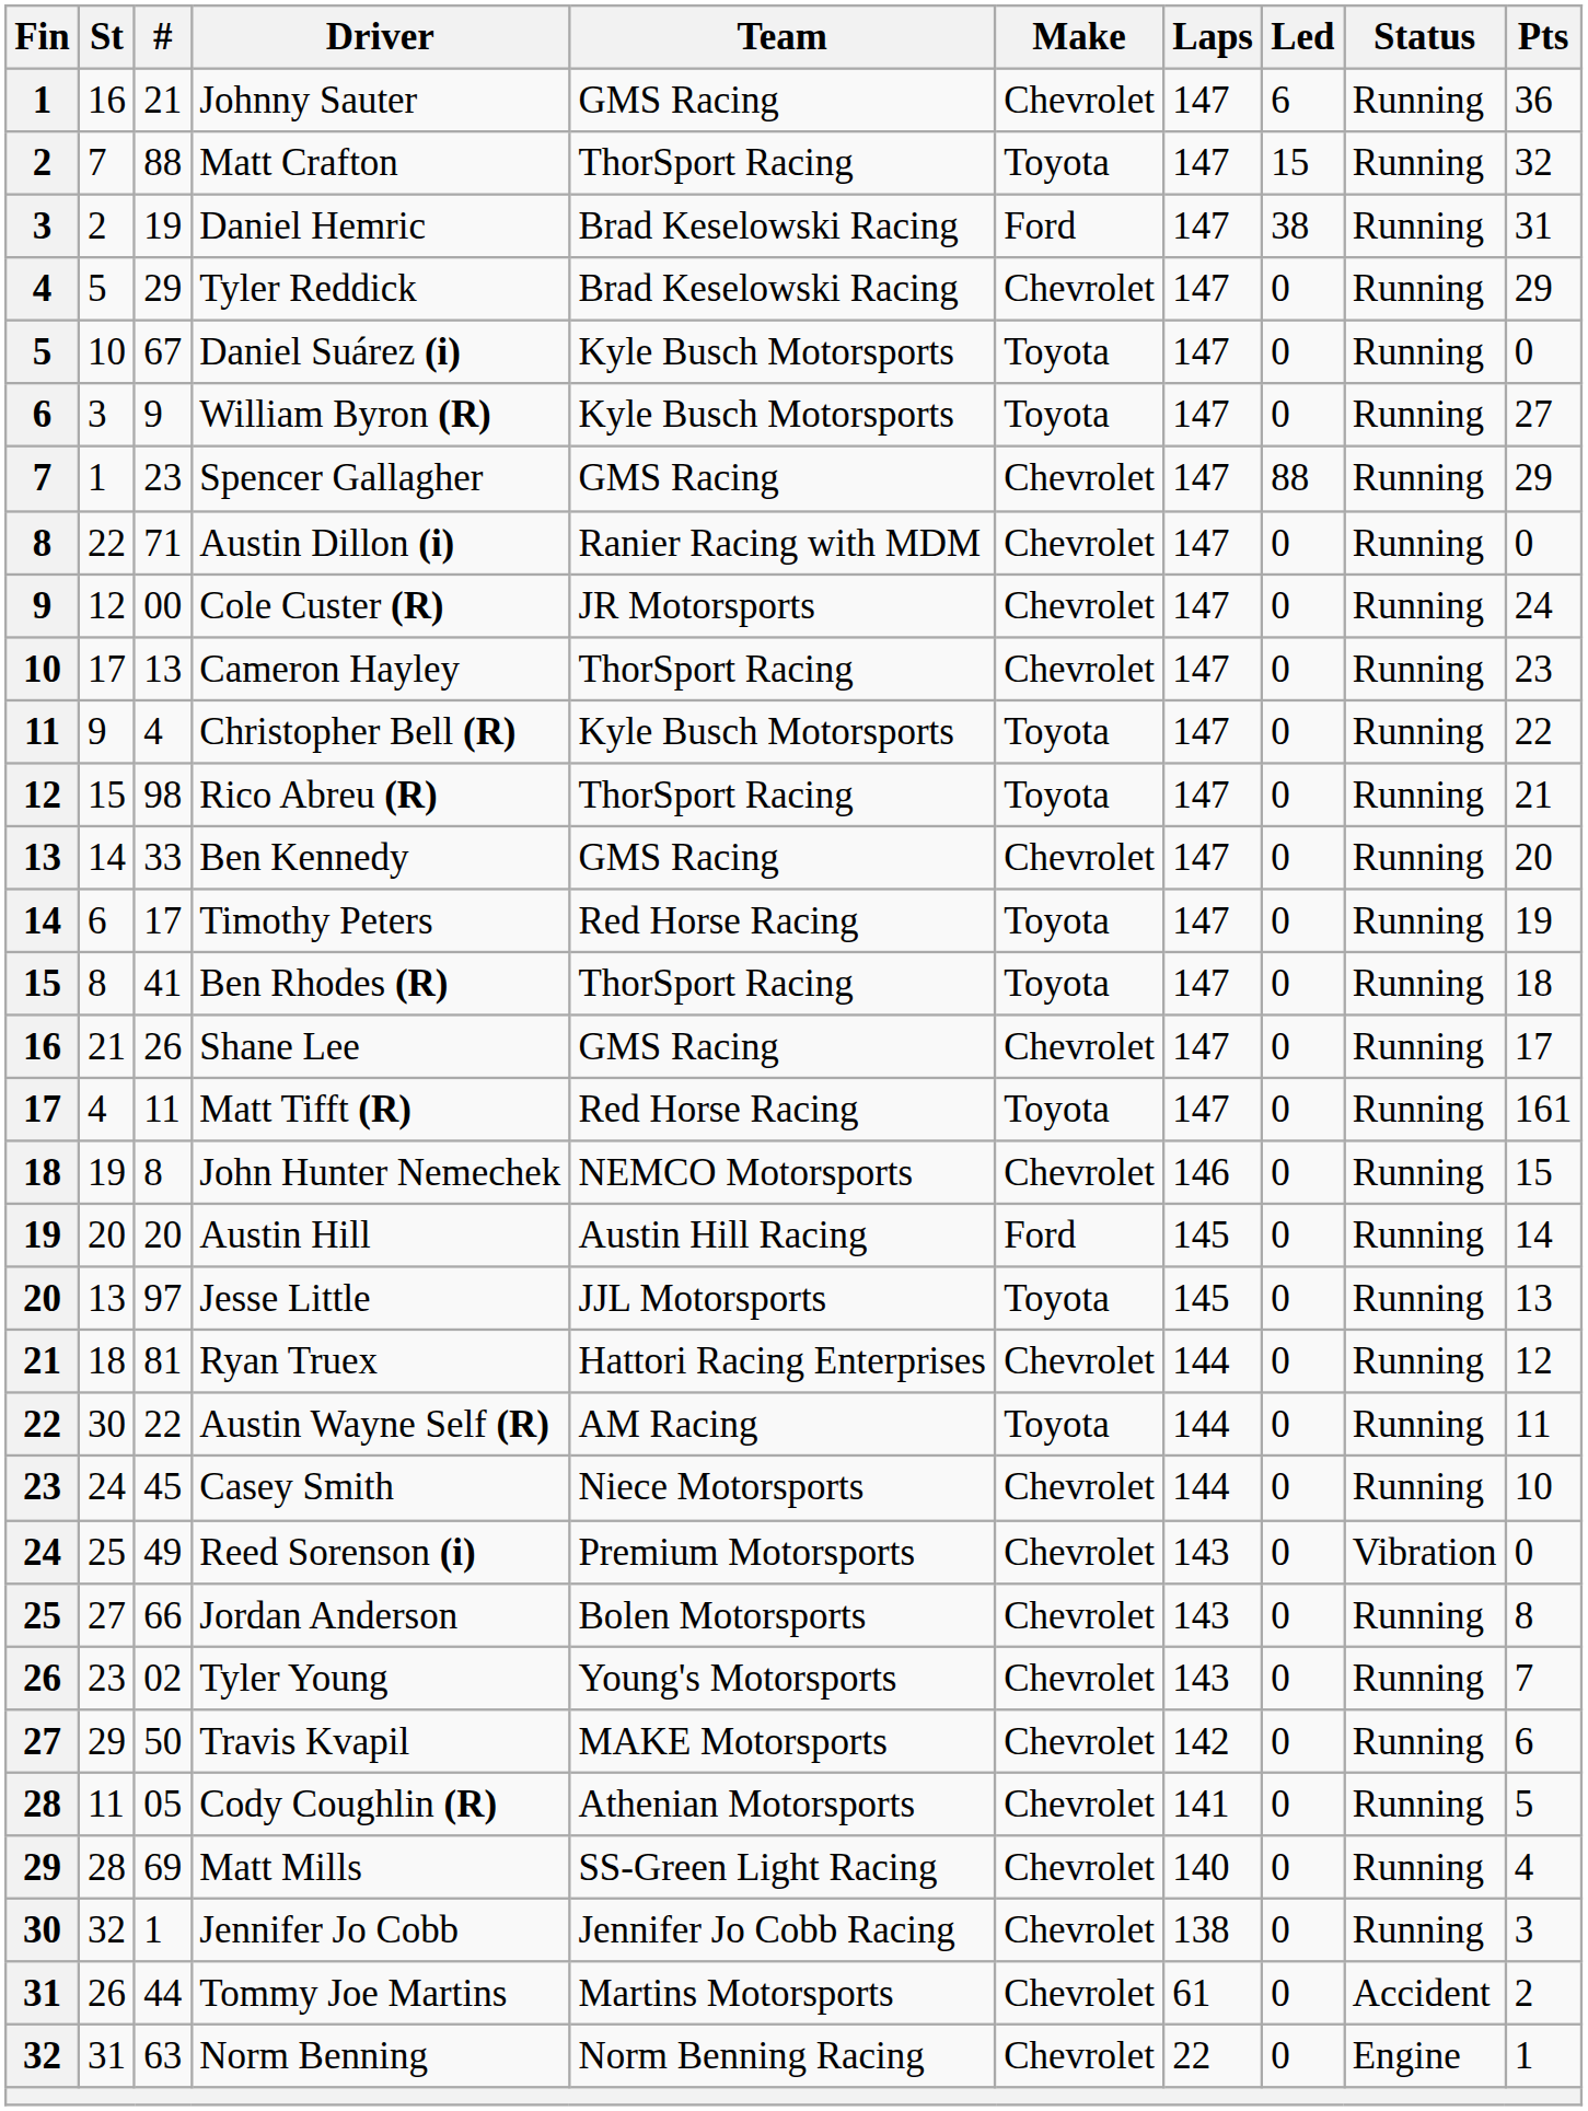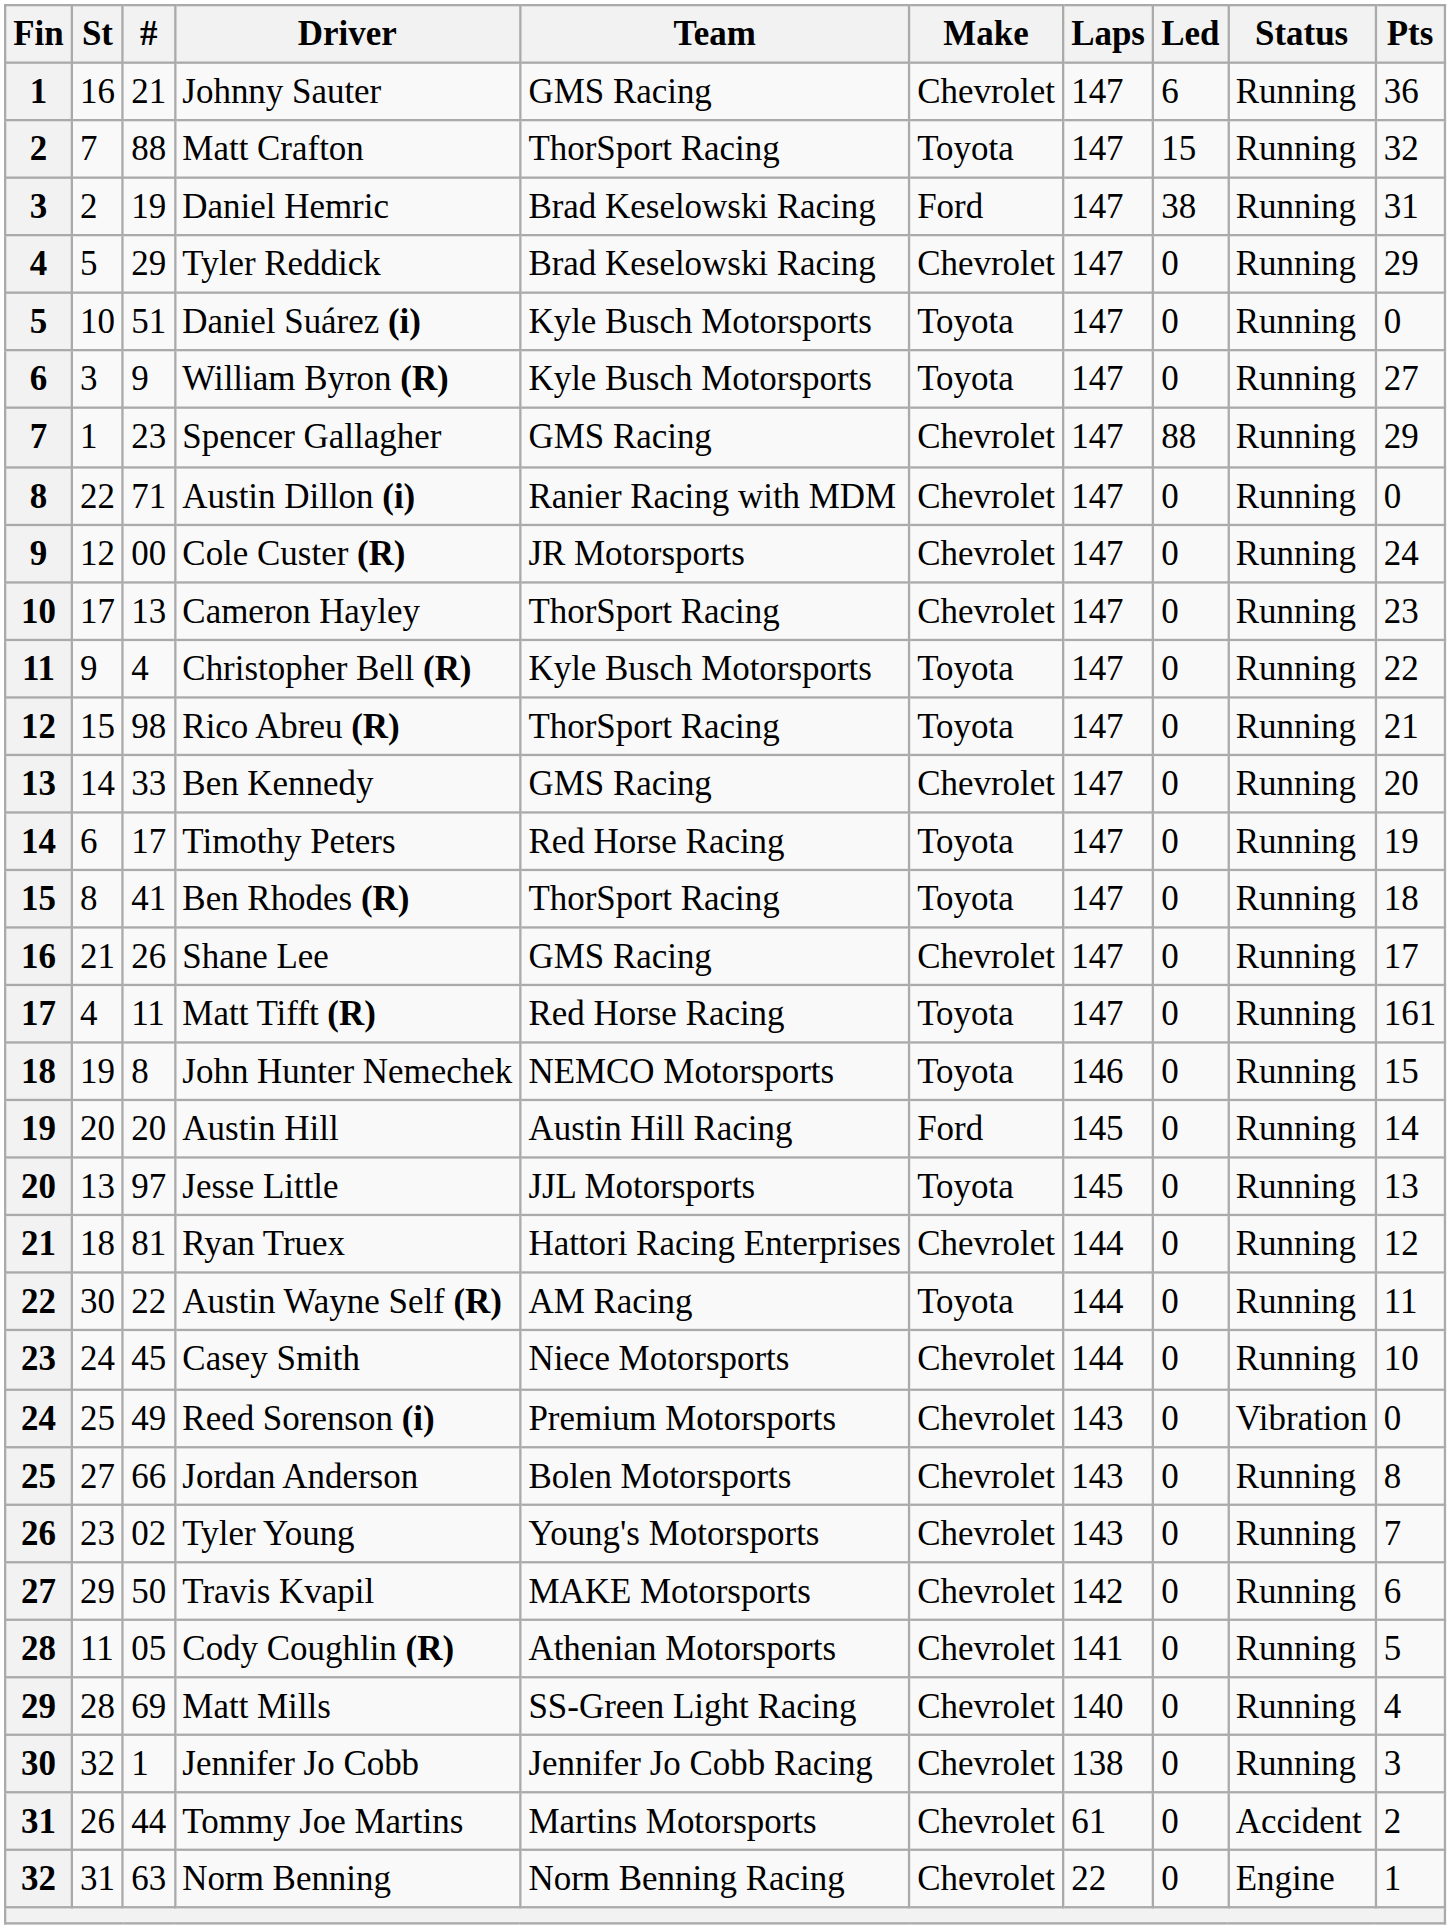Daniel Suárez (i) | #: 67 -> 51
John Hunter Nemechek | Make: Chevrolet -> Toyota
